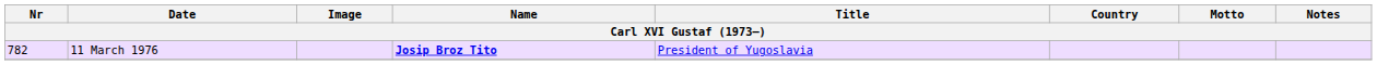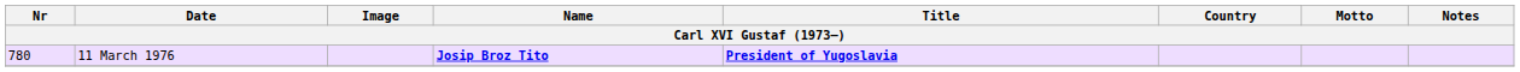11 March 1976 | Nr: 782 -> 780
11 March 1976 | Title: normal -> bold
